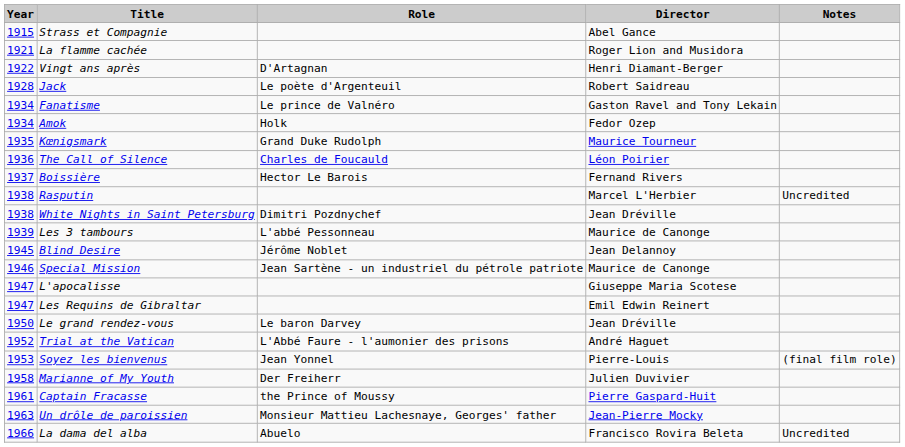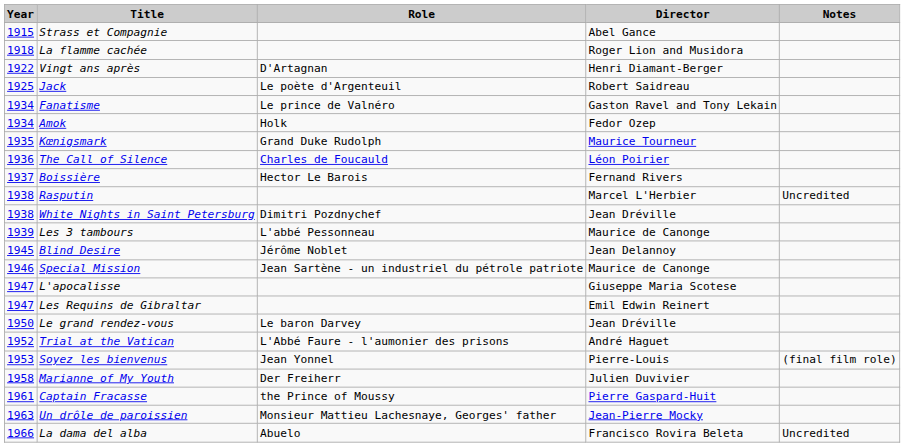La flamme cachée | Year: 1921 -> 1918
Jack | Year: 1928 -> 1925
